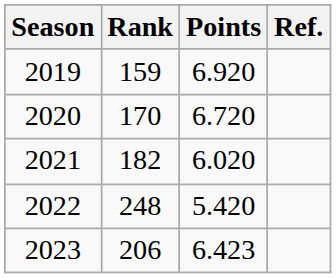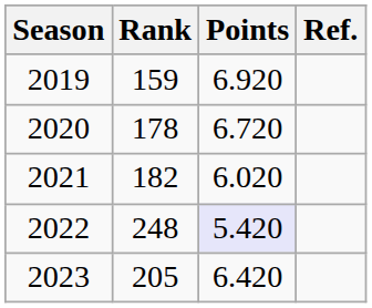2020 | Rank: 170 -> 178
2022 | Points: no background -> lavender background
2023 | Rank: 206 -> 205
2023 | Points: 6.423 -> 6.420
